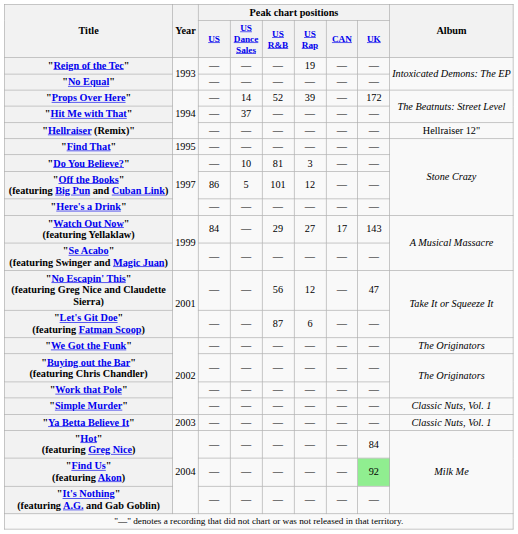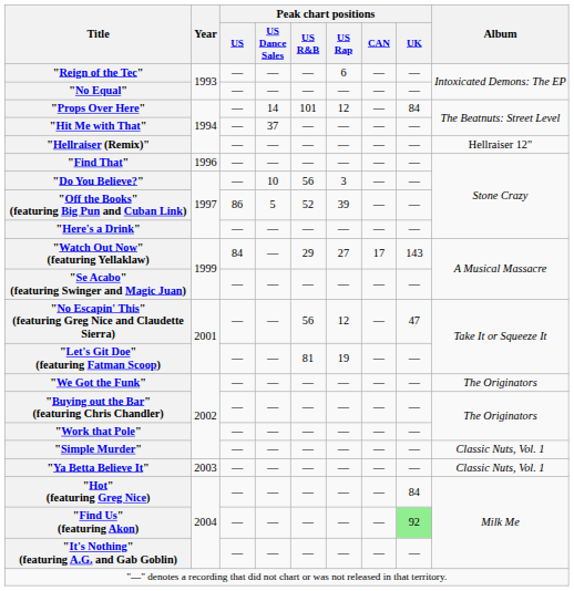"Reign of the Tec" | Peak chart positions / US Rap: 19 -> 6
"Props Over Here" | Peak chart positions / US R&B: 52 -> 101
"Props Over Here" | Peak chart positions / US Rap: 39 -> 12
"Props Over Here" | Peak chart positions / UK: 172 -> 84
"Find That" | Year: 1995 -> 1996
"Do You Believe?" | Peak chart positions / US R&B: 81 -> 56
"Off the Books" (featuring Big Pun and Cuban Link) | Peak chart positions / US R&B: 101 -> 52
"Off the Books" (featuring Big Pun and Cuban Link) | Peak chart positions / US Rap: 12 -> 39
"Let's Git Doe" (featuring Fatman Scoop) | Peak chart positions / US R&B: 87 -> 81
"Let's Git Doe" (featuring Fatman Scoop) | Peak chart positions / US Rap: 6 -> 19
